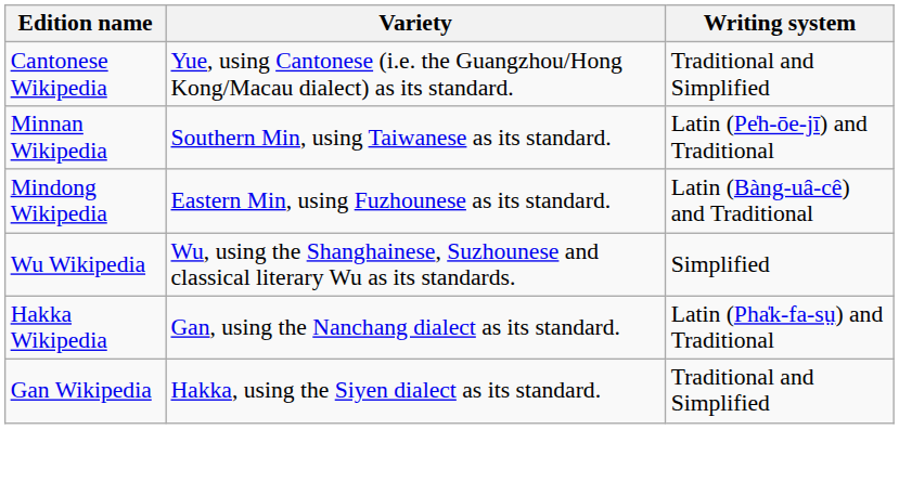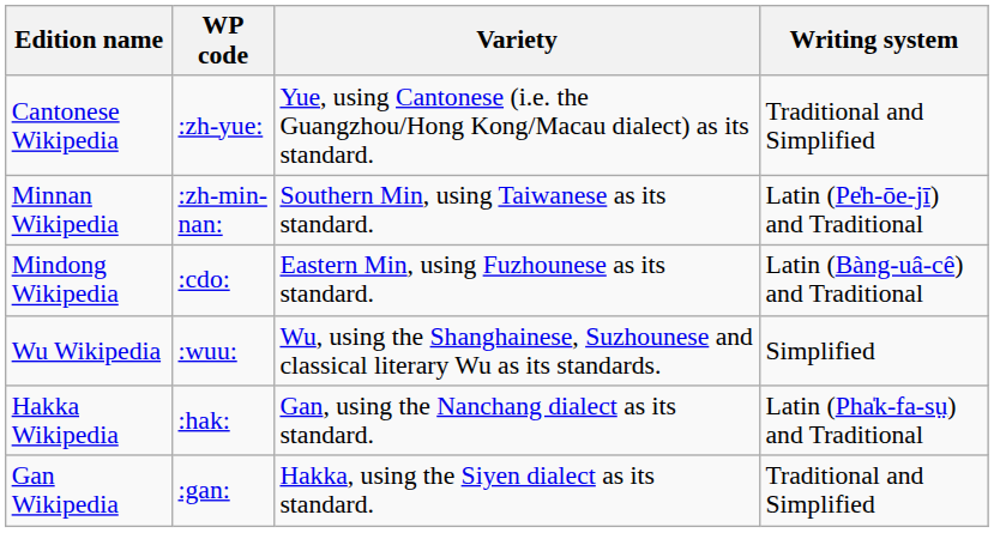+ column: WP code | :zh-yue: | :zh-min-nan: | :cdo: | :wuu: | :hak: | :gan:
